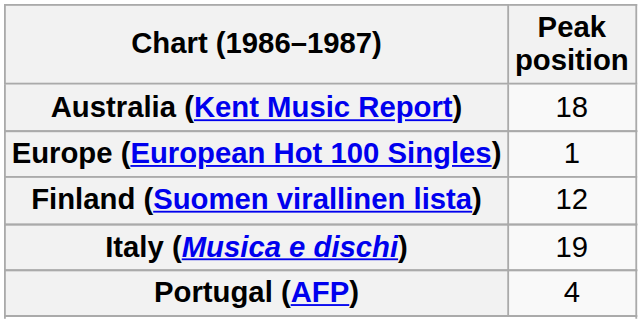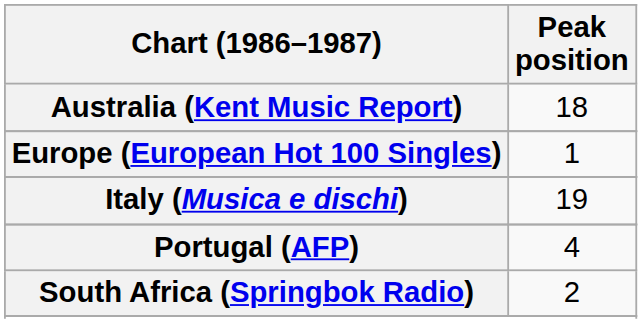- row: Finland (Suomen virallinen lista) | 12
+ row: South Africa (Springbok Radio) | 2
